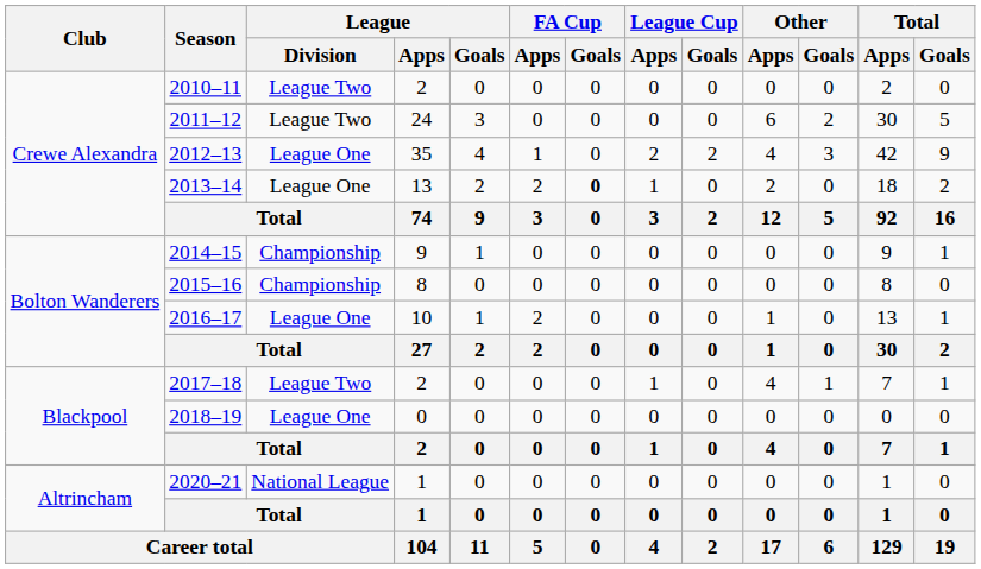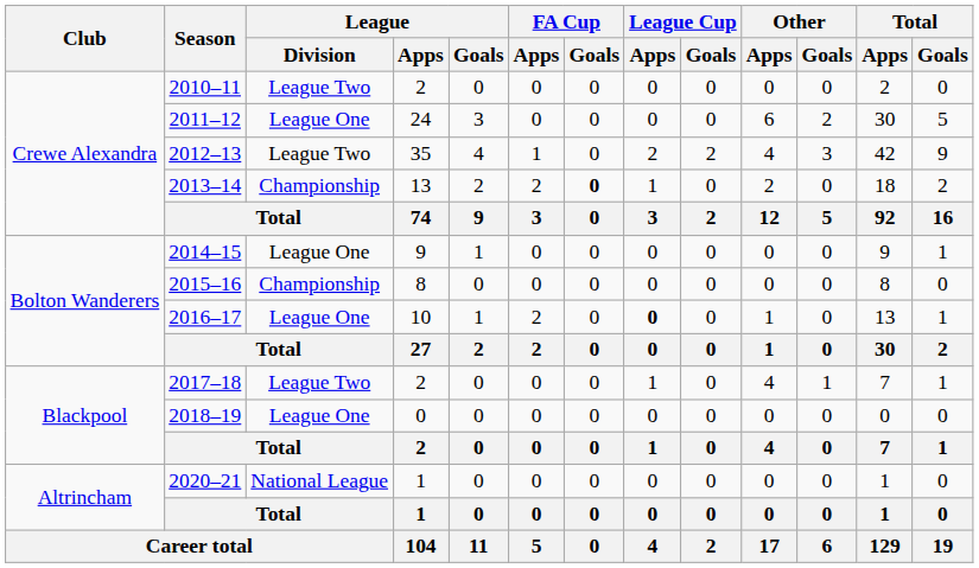2011–12 | League / Division: League Two -> League One
2012–13 | League / Division: League One -> League Two
2013–14 | League / Division: League One -> Championship
2014–15 | League / Division: Championship -> League One
2016–17 | League Cup / Apps: normal -> bold
